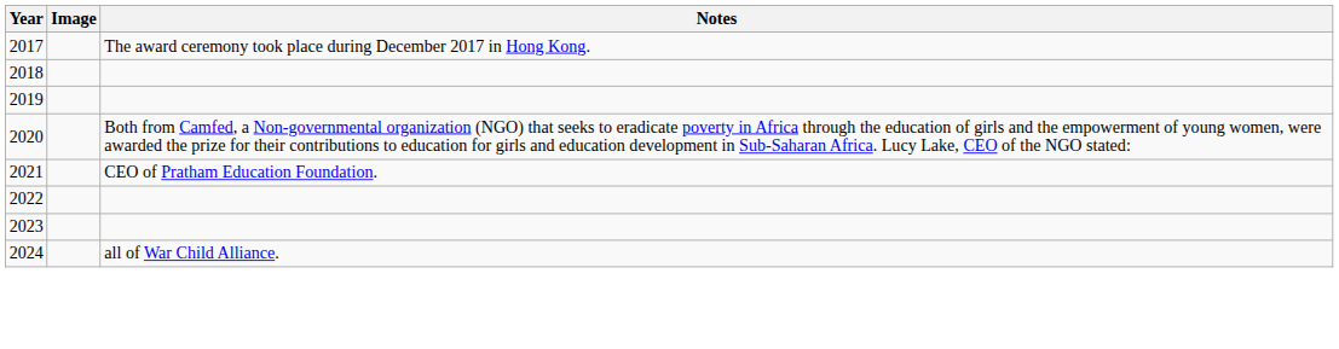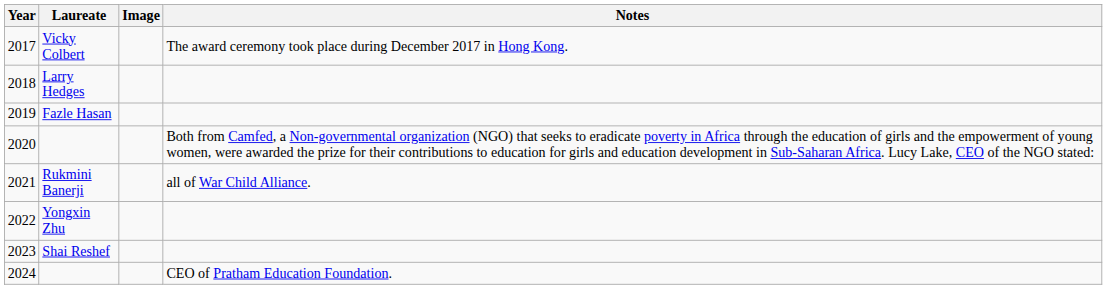+ column: Laureate | Vicky Colbert | Larry Hedges | Fazle Hasan | Rukmini Banerji | Yongxin Zhu | Shai Reshef
2021 | Notes: CEO of Pratham Education Foundation. -> all of War Child Alliance.
2024 | Notes: all of War Child Alliance. -> CEO of Pratham Education Foundation.
